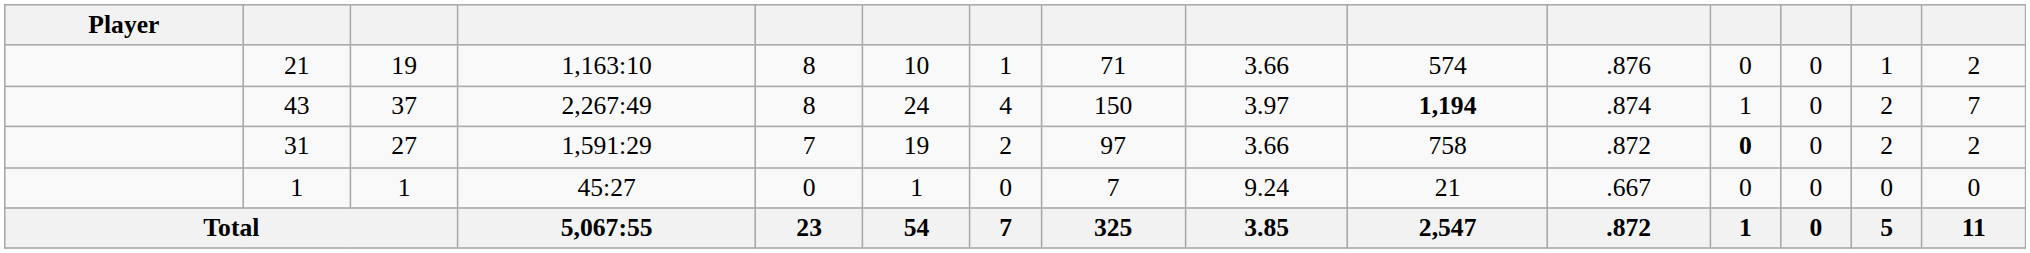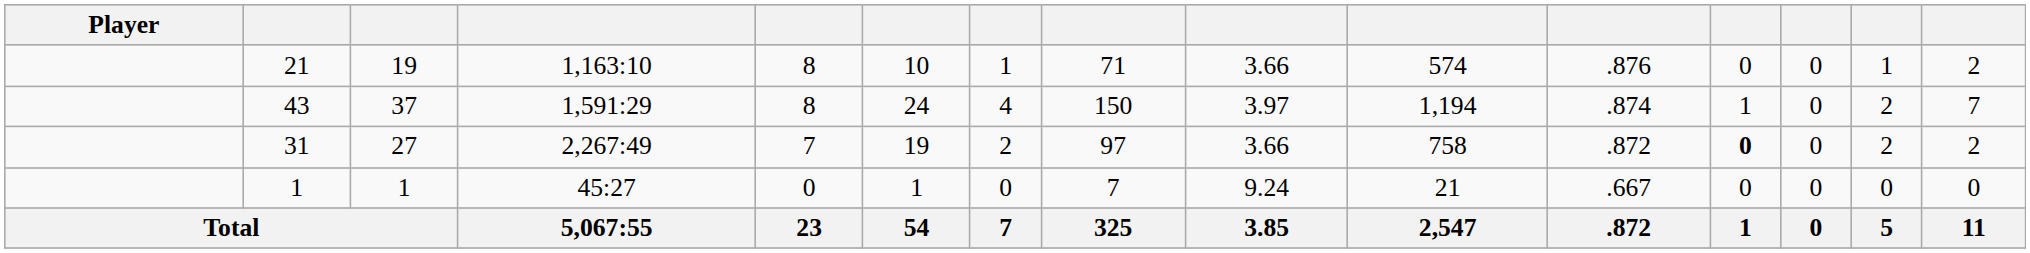43 | column 4: 2,267:49 -> 1,591:29
43 | column 10: bold -> normal
31 | column 4: 1,591:29 -> 2,267:49
